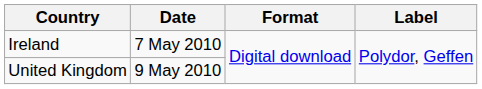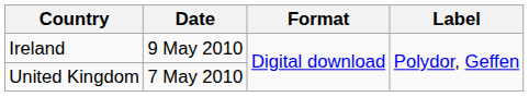Ireland | Date: 7 May 2010 -> 9 May 2010
United Kingdom | Date: 9 May 2010 -> 7 May 2010
